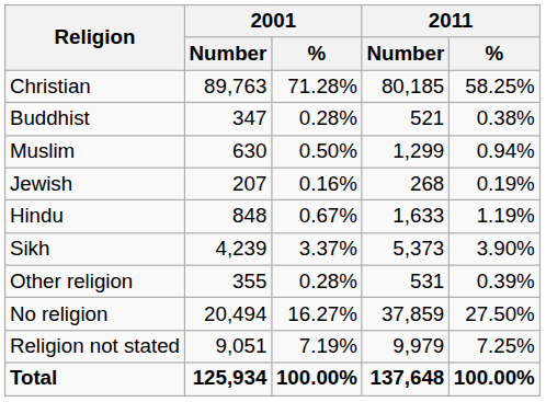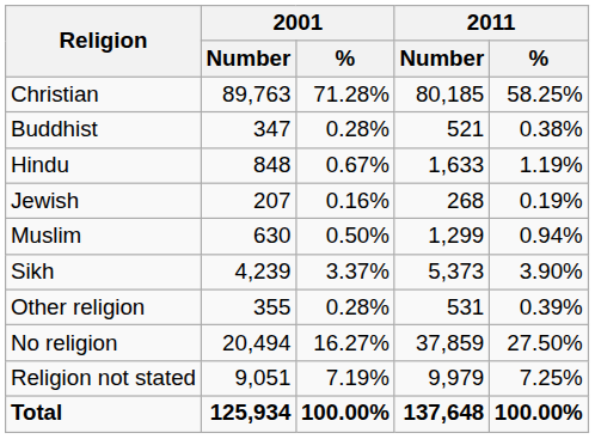rows swapped: Hindu <-> Muslim
